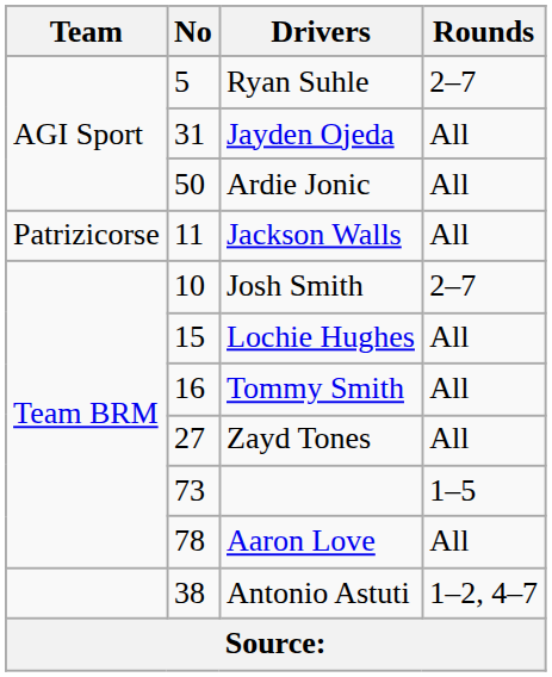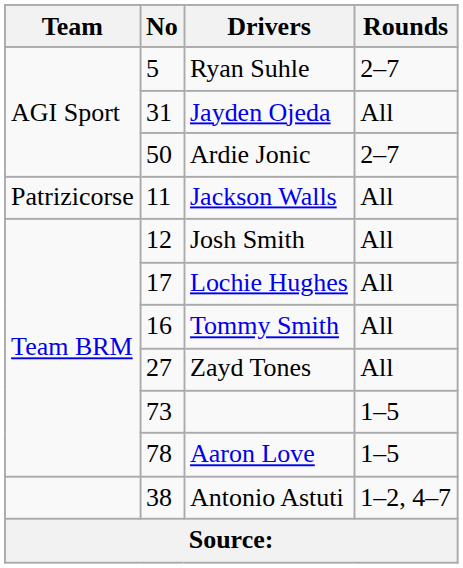Ardie Jonic | Rounds: All -> 2–7
Josh Smith | No: 10 -> 12
Josh Smith | Rounds: 2–7 -> All
Lochie Hughes | No: 15 -> 17
Aaron Love | Rounds: All -> 1–5
